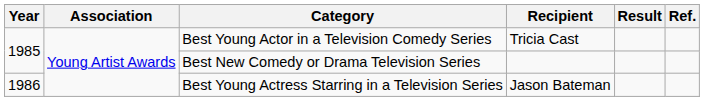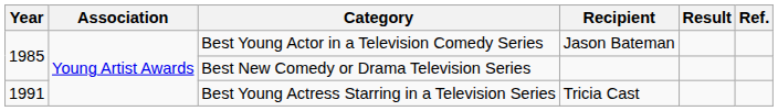Best Young Actor in a Television Comedy Series | Recipient: Tricia Cast -> Jason Bateman
Best Young Actress Starring in a Television Series | Year: 1986 -> 1991
Best Young Actress Starring in a Television Series | Recipient: Jason Bateman -> Tricia Cast
